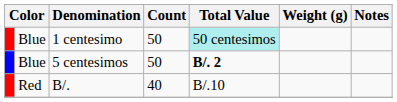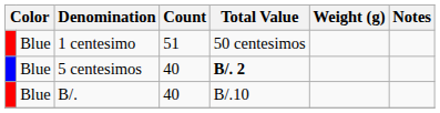1 centesimo | Count: 50 -> 51
1 centesimo | Total Value: paleturquoise background -> no background
5 centesimos | Count: 50 -> 40
B/. | column 2: Red -> Blue
